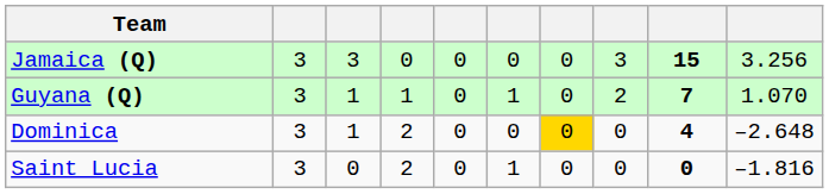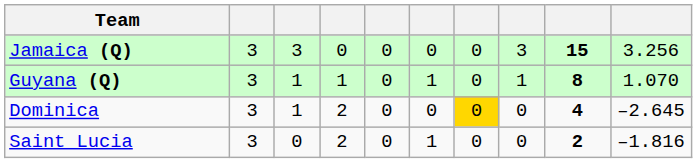Guyana (Q) | column 8: 2 -> 1
Guyana (Q) | column 9: 7 -> 8
Dominica | column 10: –2.648 -> –2.645
Saint Lucia | column 9: 0 -> 2
